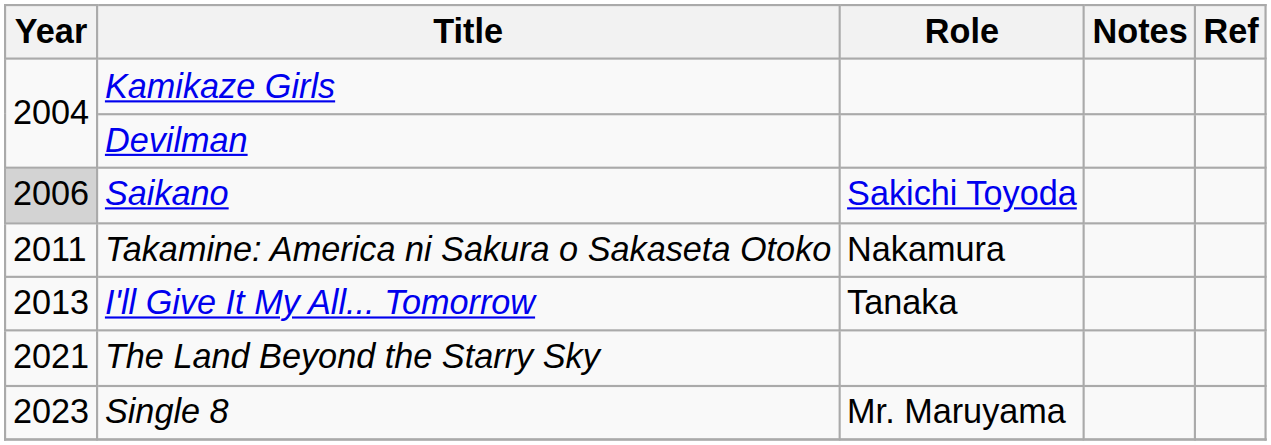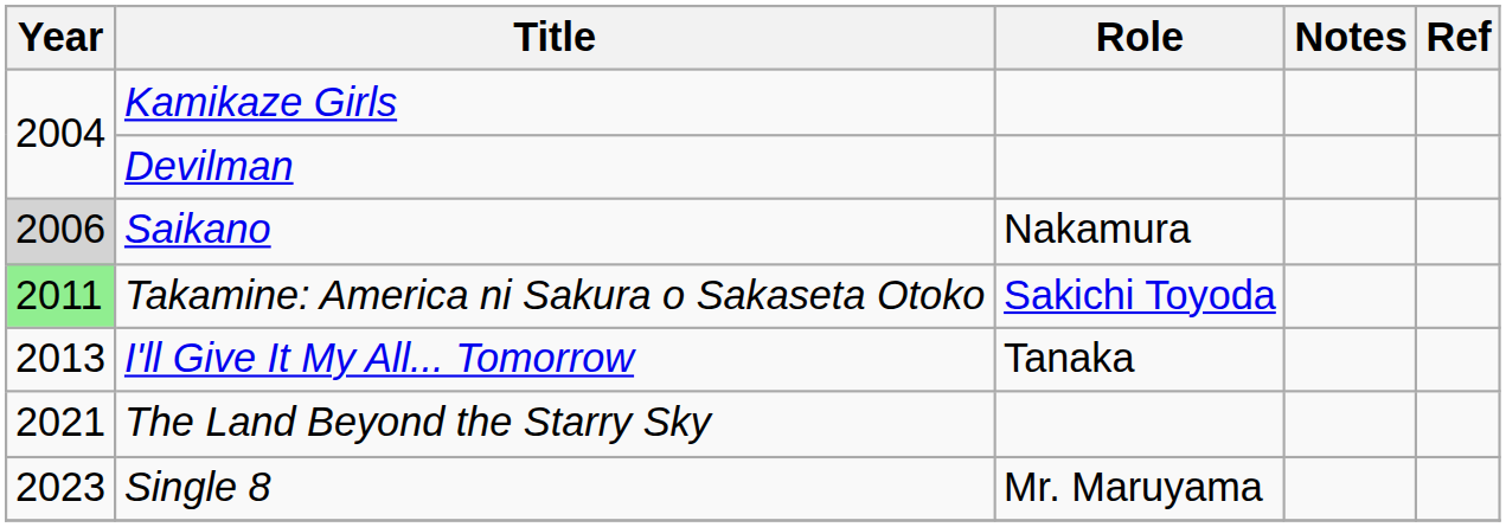Saikano | Role: Sakichi Toyoda -> Nakamura
Takamine: America ni Sakura o Sakaseta Otoko | Year: no background -> lightgreen background
Takamine: America ni Sakura o Sakaseta Otoko | Role: Nakamura -> Sakichi Toyoda
